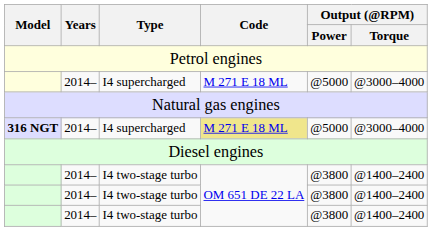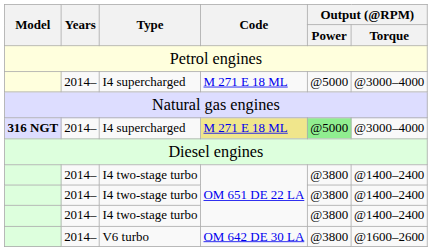316 NGT / I4 supercharged | Output (@RPM) / Power: no background -> lightgreen background
+ row: 2014– | V6 turbo | OM 642 DE 30 LA | @3800 | @1600–2600
